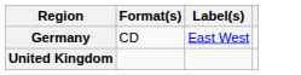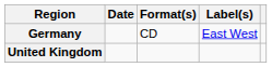+ column: Date
